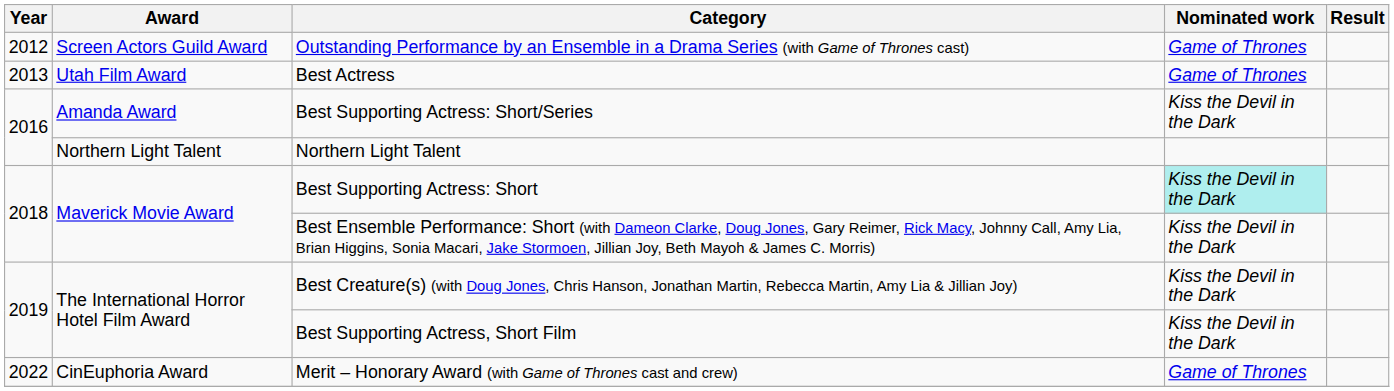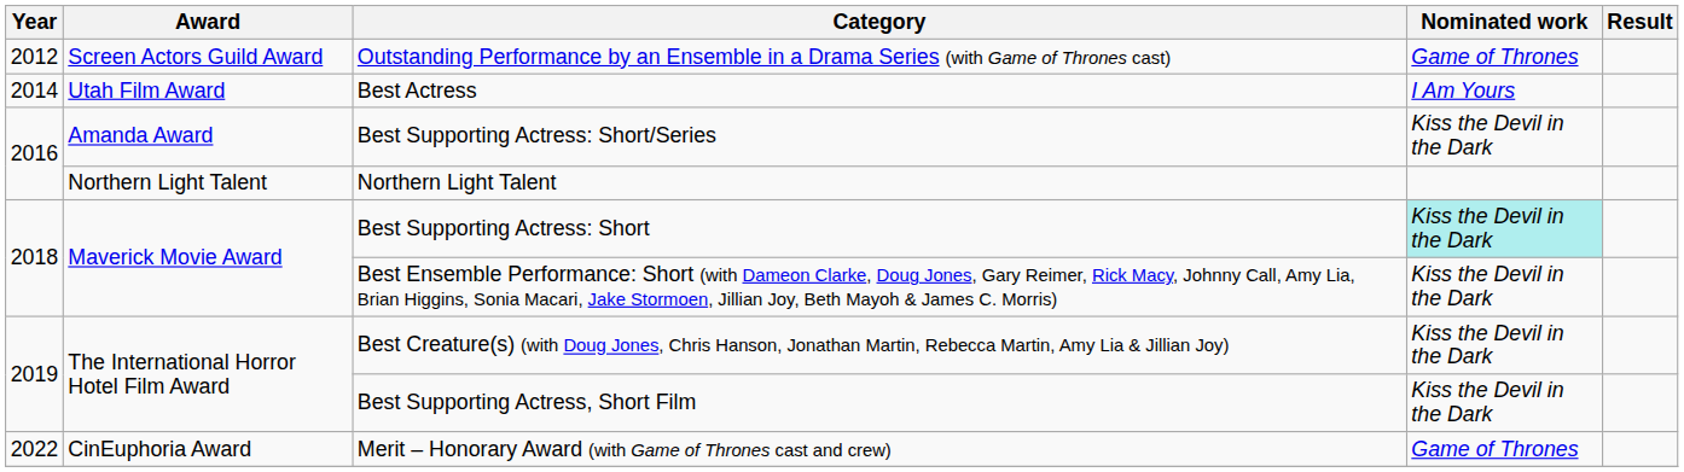Best Actress | Year: 2013 -> 2014
Best Actress | Nominated work: Game of Thrones -> I Am Yours
